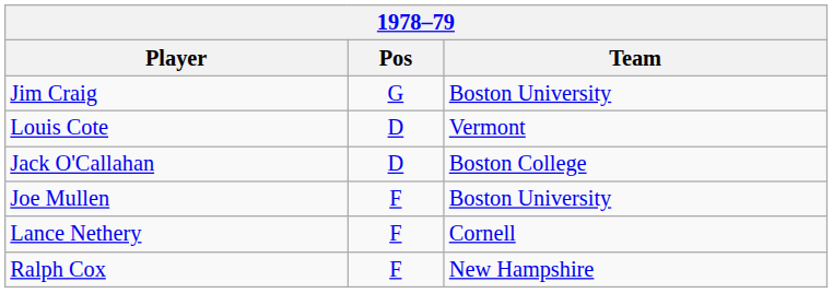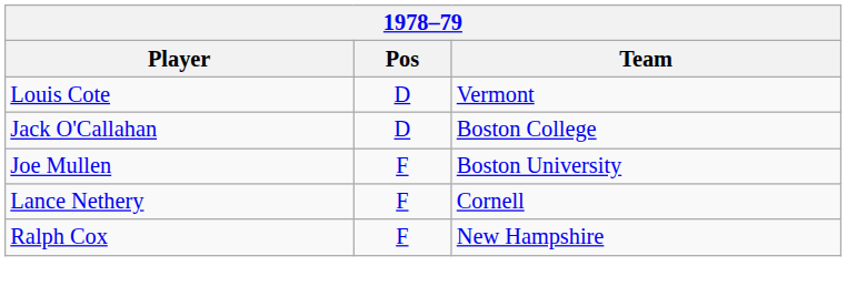- row: Jim Craig | G | Boston University
